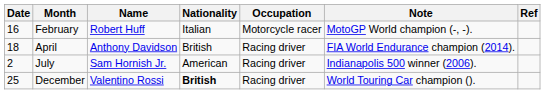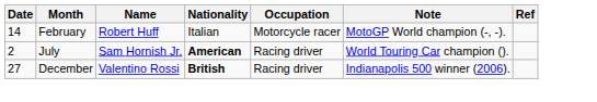February | Date: 16 -> 14
- row: 18 | April | Anthony Davidson | British | Racing driver | FIA World Endurance champion (2014).
July | Nationality: normal -> bold
July | Note: Indianapolis 500 winner (2006). -> World Touring Car champion ().
December | Date: 25 -> 27
December | Note: World Touring Car champion (). -> Indianapolis 500 winner (2006).
